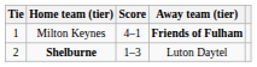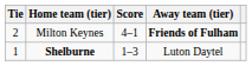Milton Keynes | Tie: 1 -> 2
Shelburne | Tie: 2 -> 1
